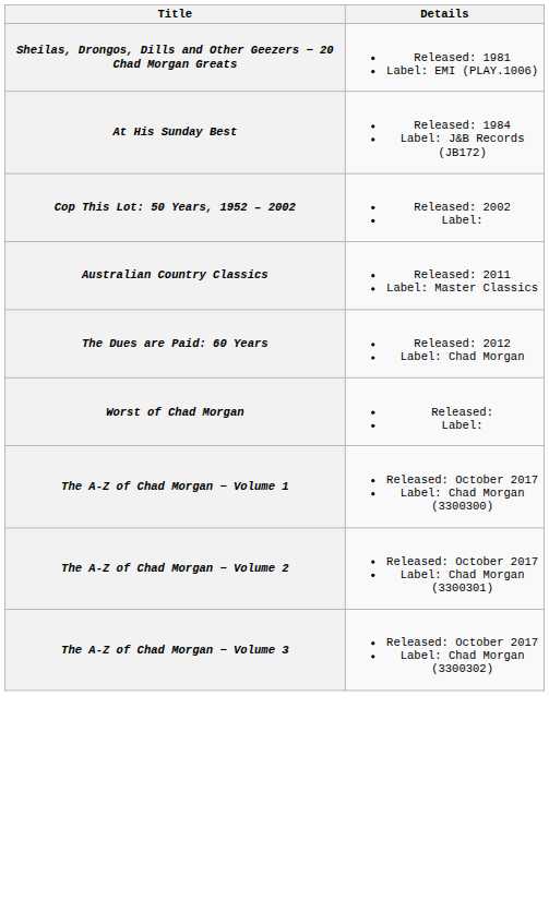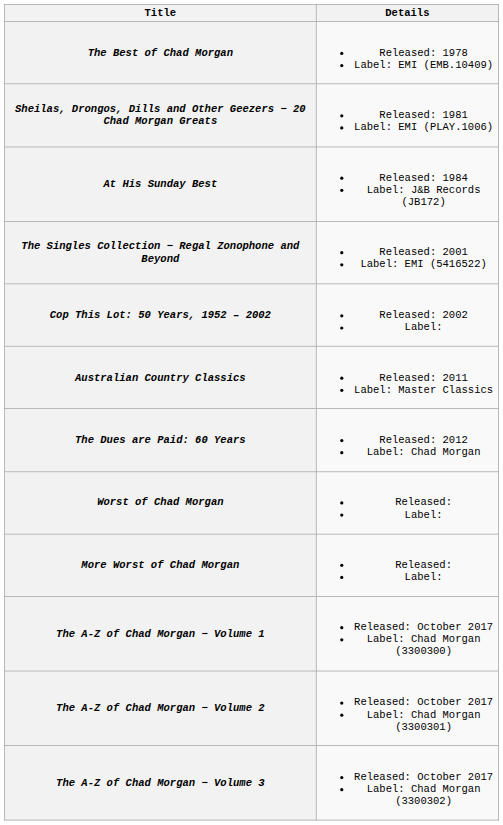+ row: The Best of Chad Morgan | Released: 1978 Label: EMI (EMB.10409)
+ row: The Singles Collection − Regal Zonophone and Beyond | Released: 2001 Label: EMI (5416522)
+ row: More Worst of Chad Morgan | Released: Label:
